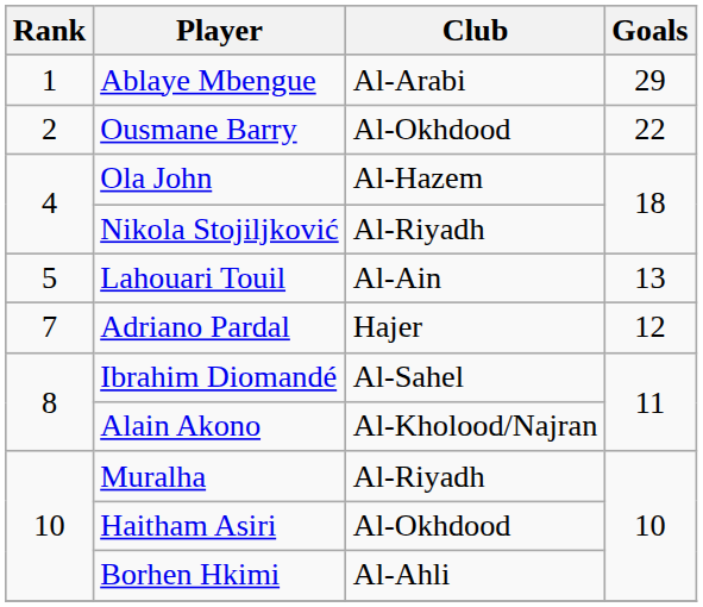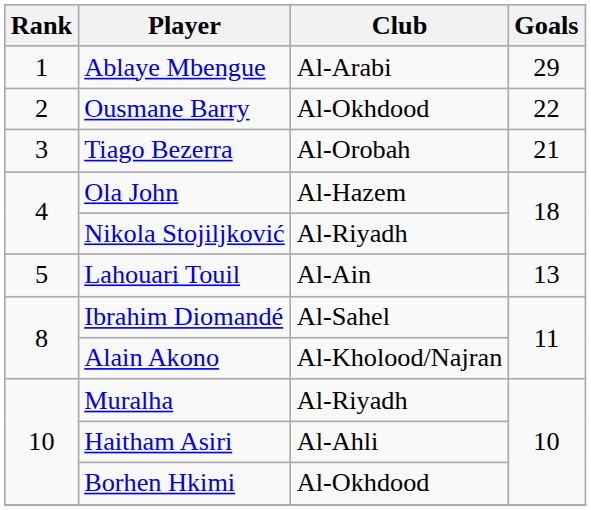+ row: 3 | Tiago Bezerra | Al-Orobah | 21
- row: 7 | Adriano Pardal | Hajer | 12
Haitham Asiri | Club: Al-Okhdood -> Al-Ahli
Borhen Hkimi | Club: Al-Ahli -> Al-Okhdood
